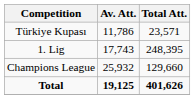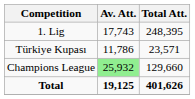rows swapped: 1. Lig <-> Türkiye Kupası
Champions League | Av. Att.: no background -> lightgreen background
